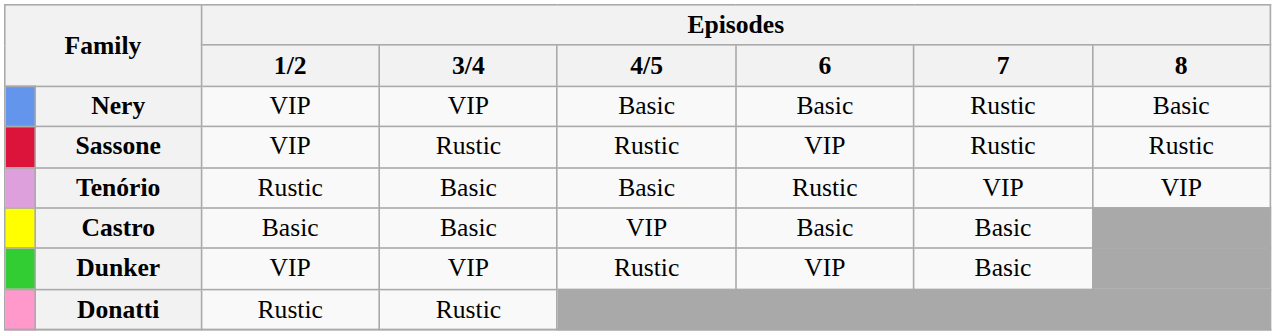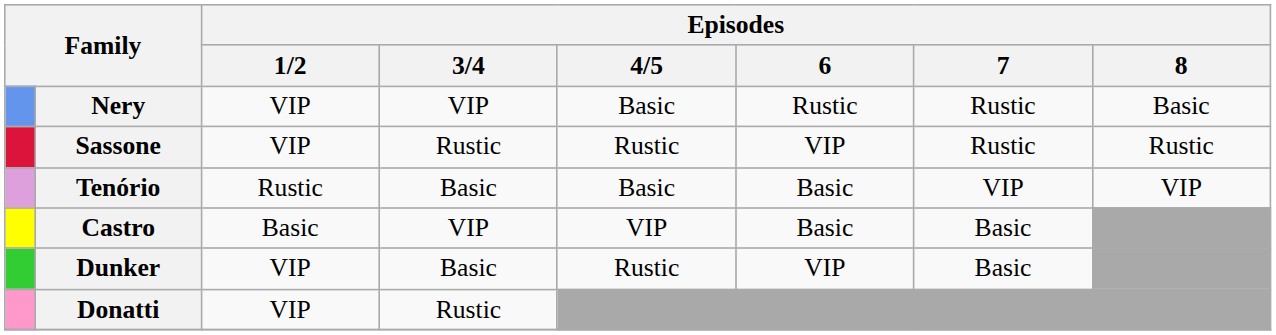Nery | Episodes / 6: Basic -> Rustic
Tenório | Episodes / 6: Rustic -> Basic
Castro | Episodes / 3/4: Basic -> VIP
Dunker | Episodes / 3/4: VIP -> Basic
Donatti | Episodes / 1/2: Rustic -> VIP
